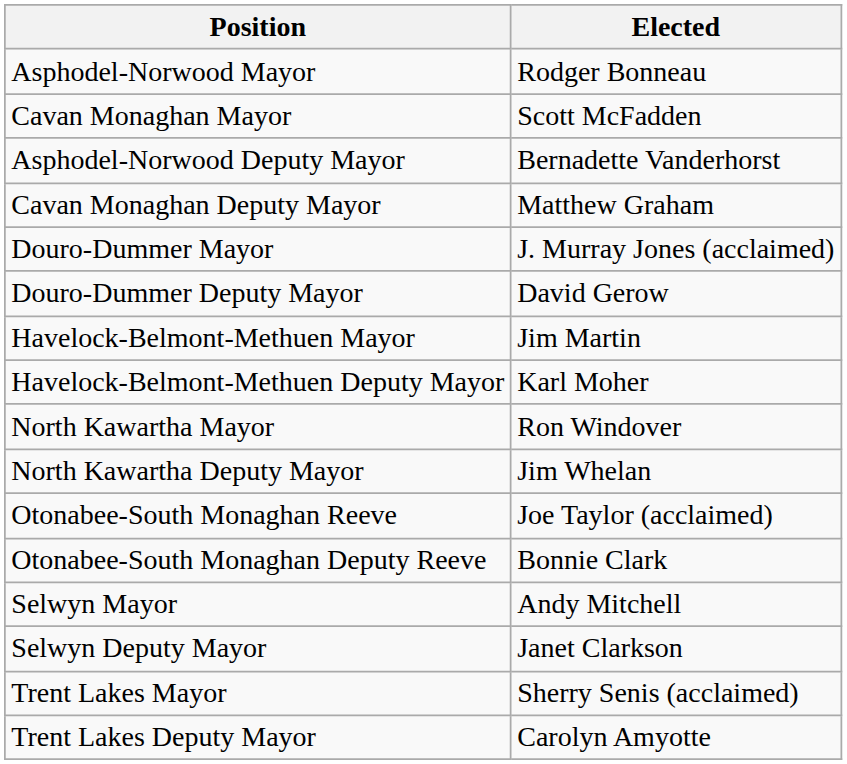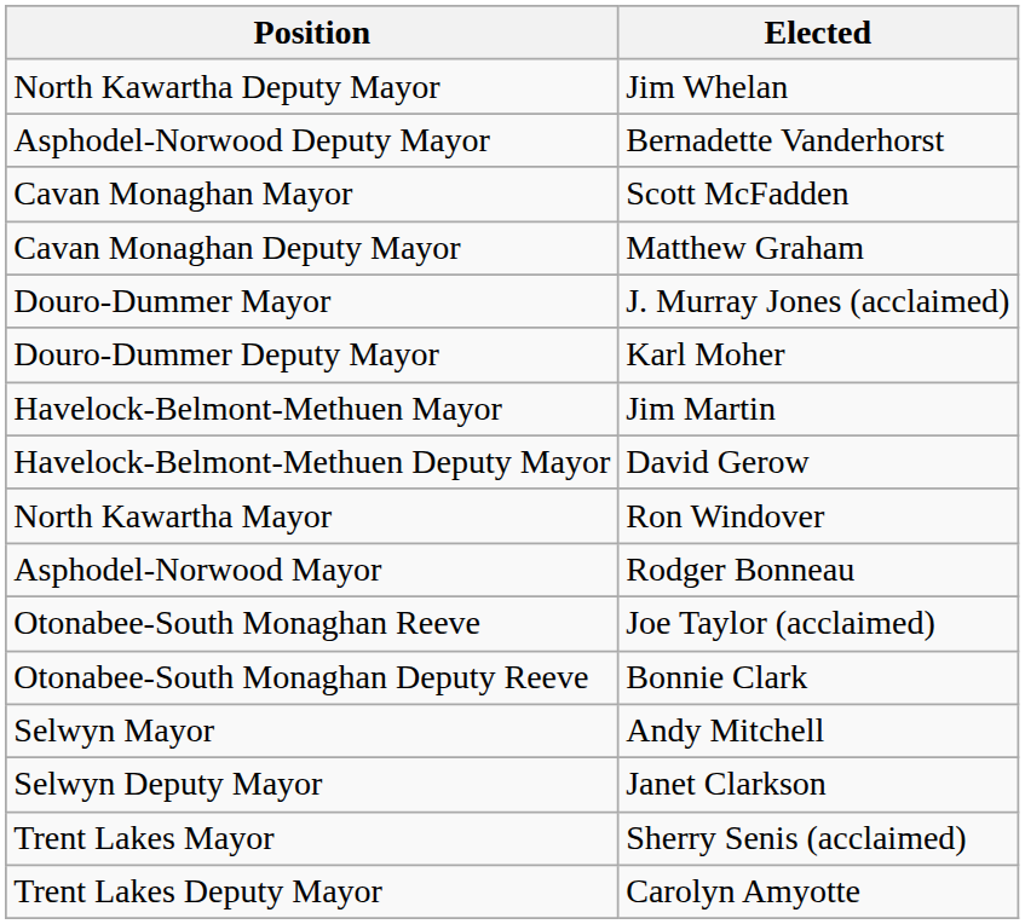rows swapped: Asphodel-Norwood Mayor <-> North Kawartha Deputy Mayor
rows swapped: Asphodel-Norwood Deputy Mayor <-> Cavan Monaghan Mayor
Douro-Dummer Deputy Mayor | Elected: David Gerow -> Karl Moher
Havelock-Belmont-Methuen Deputy Mayor | Elected: Karl Moher -> David Gerow
